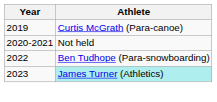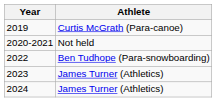2023 | Athlete: paleturquoise background -> no background
+ row: 2024 | James Turner (Athletics)
